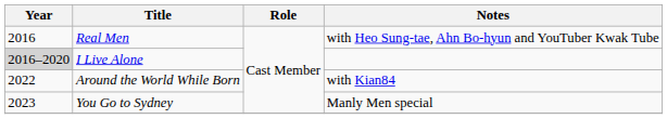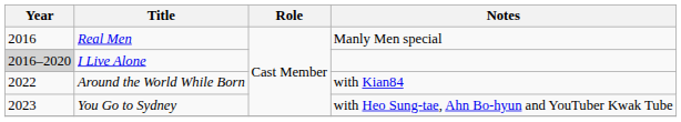Real Men | Notes: with Heo Sung-tae, Ahn Bo-hyun and YouTuber Kwak Tube -> Manly Men special
You Go to Sydney | Notes: Manly Men special -> with Heo Sung-tae, Ahn Bo-hyun and YouTuber Kwak Tube
